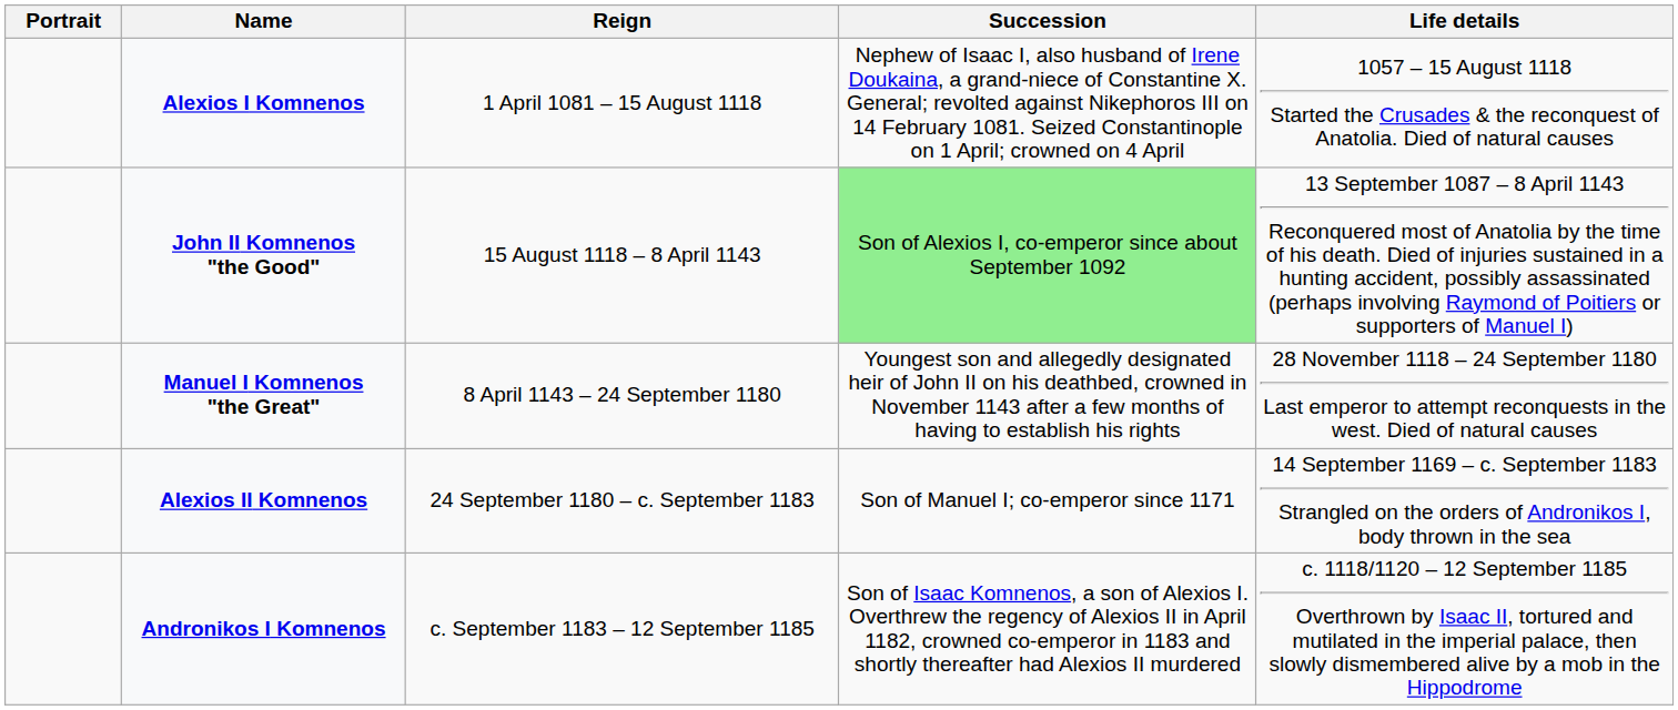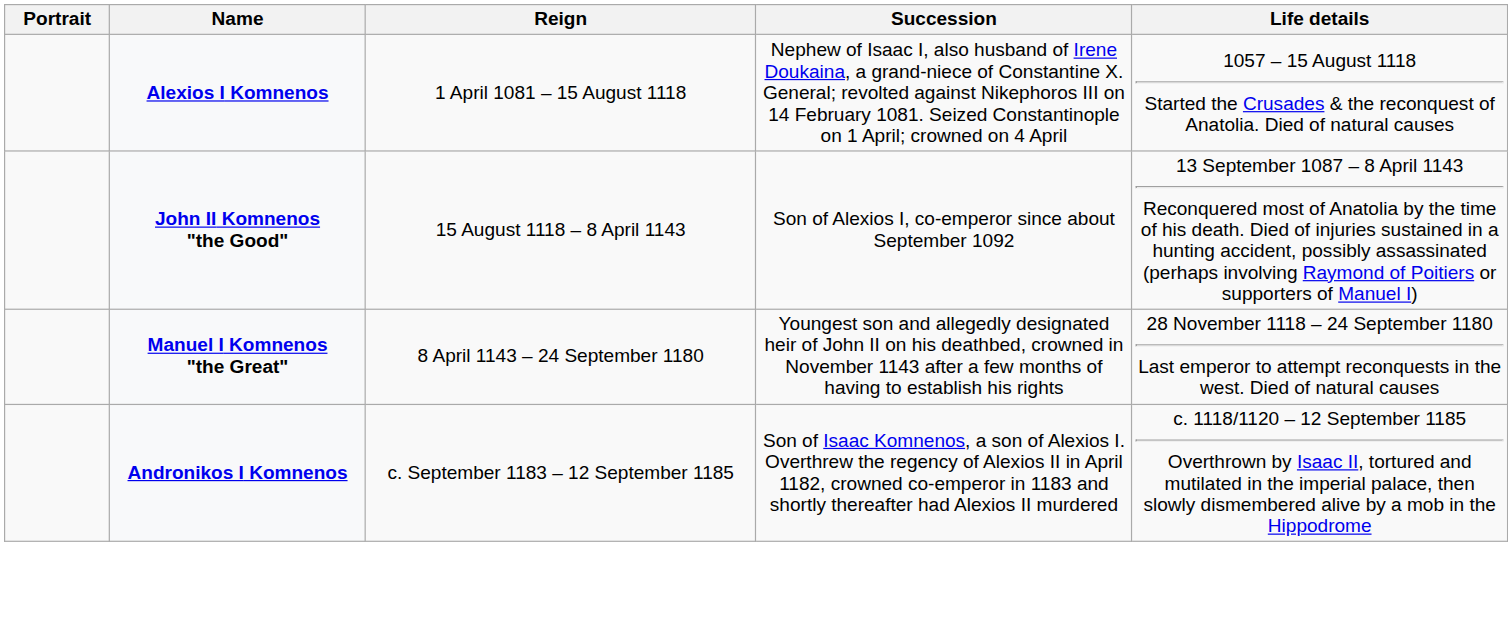John II Komnenos "the Good" | Succession: lightgreen background -> no background
- row: Alexios II Komnenos | 24 September 1180 – c. September 1183 | Son of Manuel I; co-emperor since 1171 | 14 September 1169 – c. September 1183 Strangled on the orders of Andronikos I, body thrown in the sea
